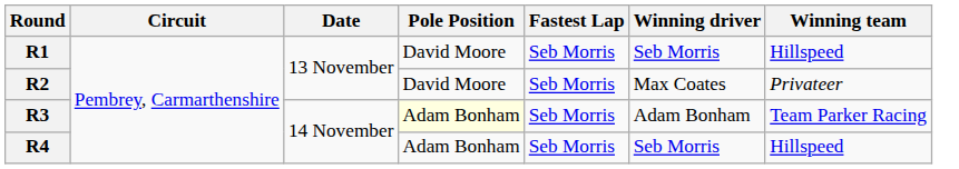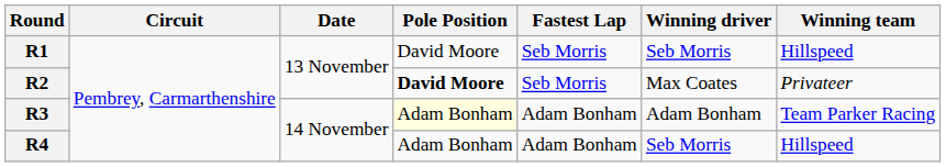R2 | Pole Position: normal -> bold
R3 | Fastest Lap: Seb Morris -> Adam Bonham
R4 | Fastest Lap: Seb Morris -> Adam Bonham
